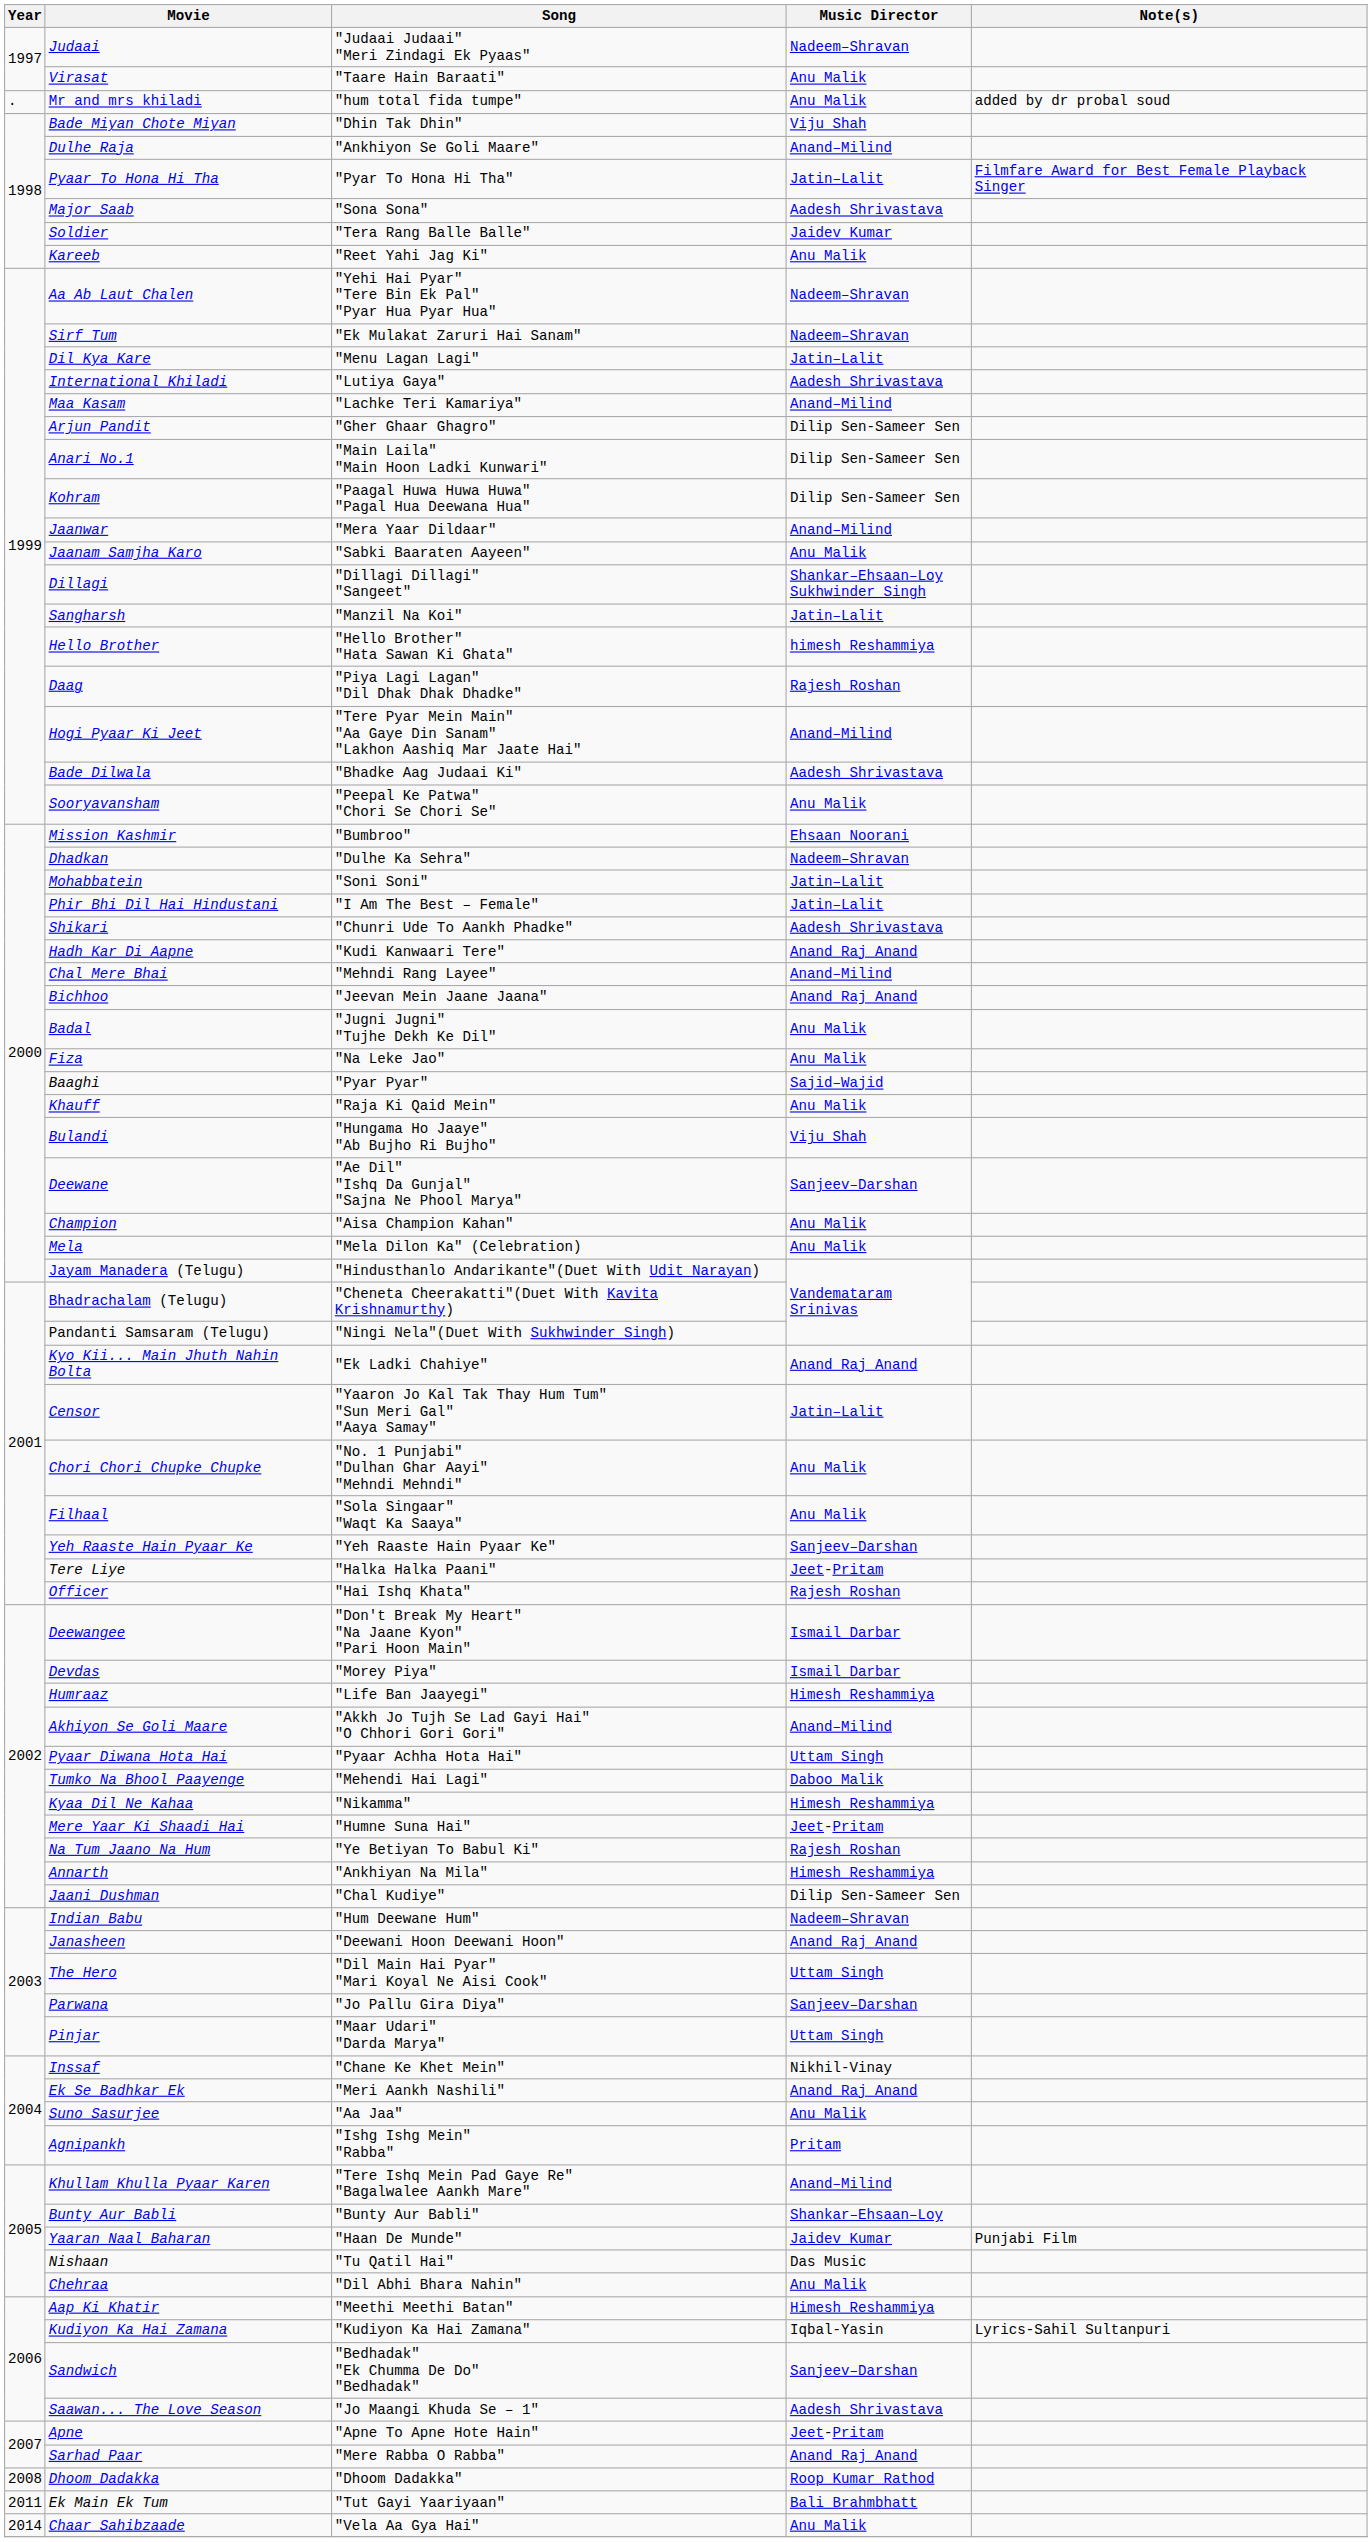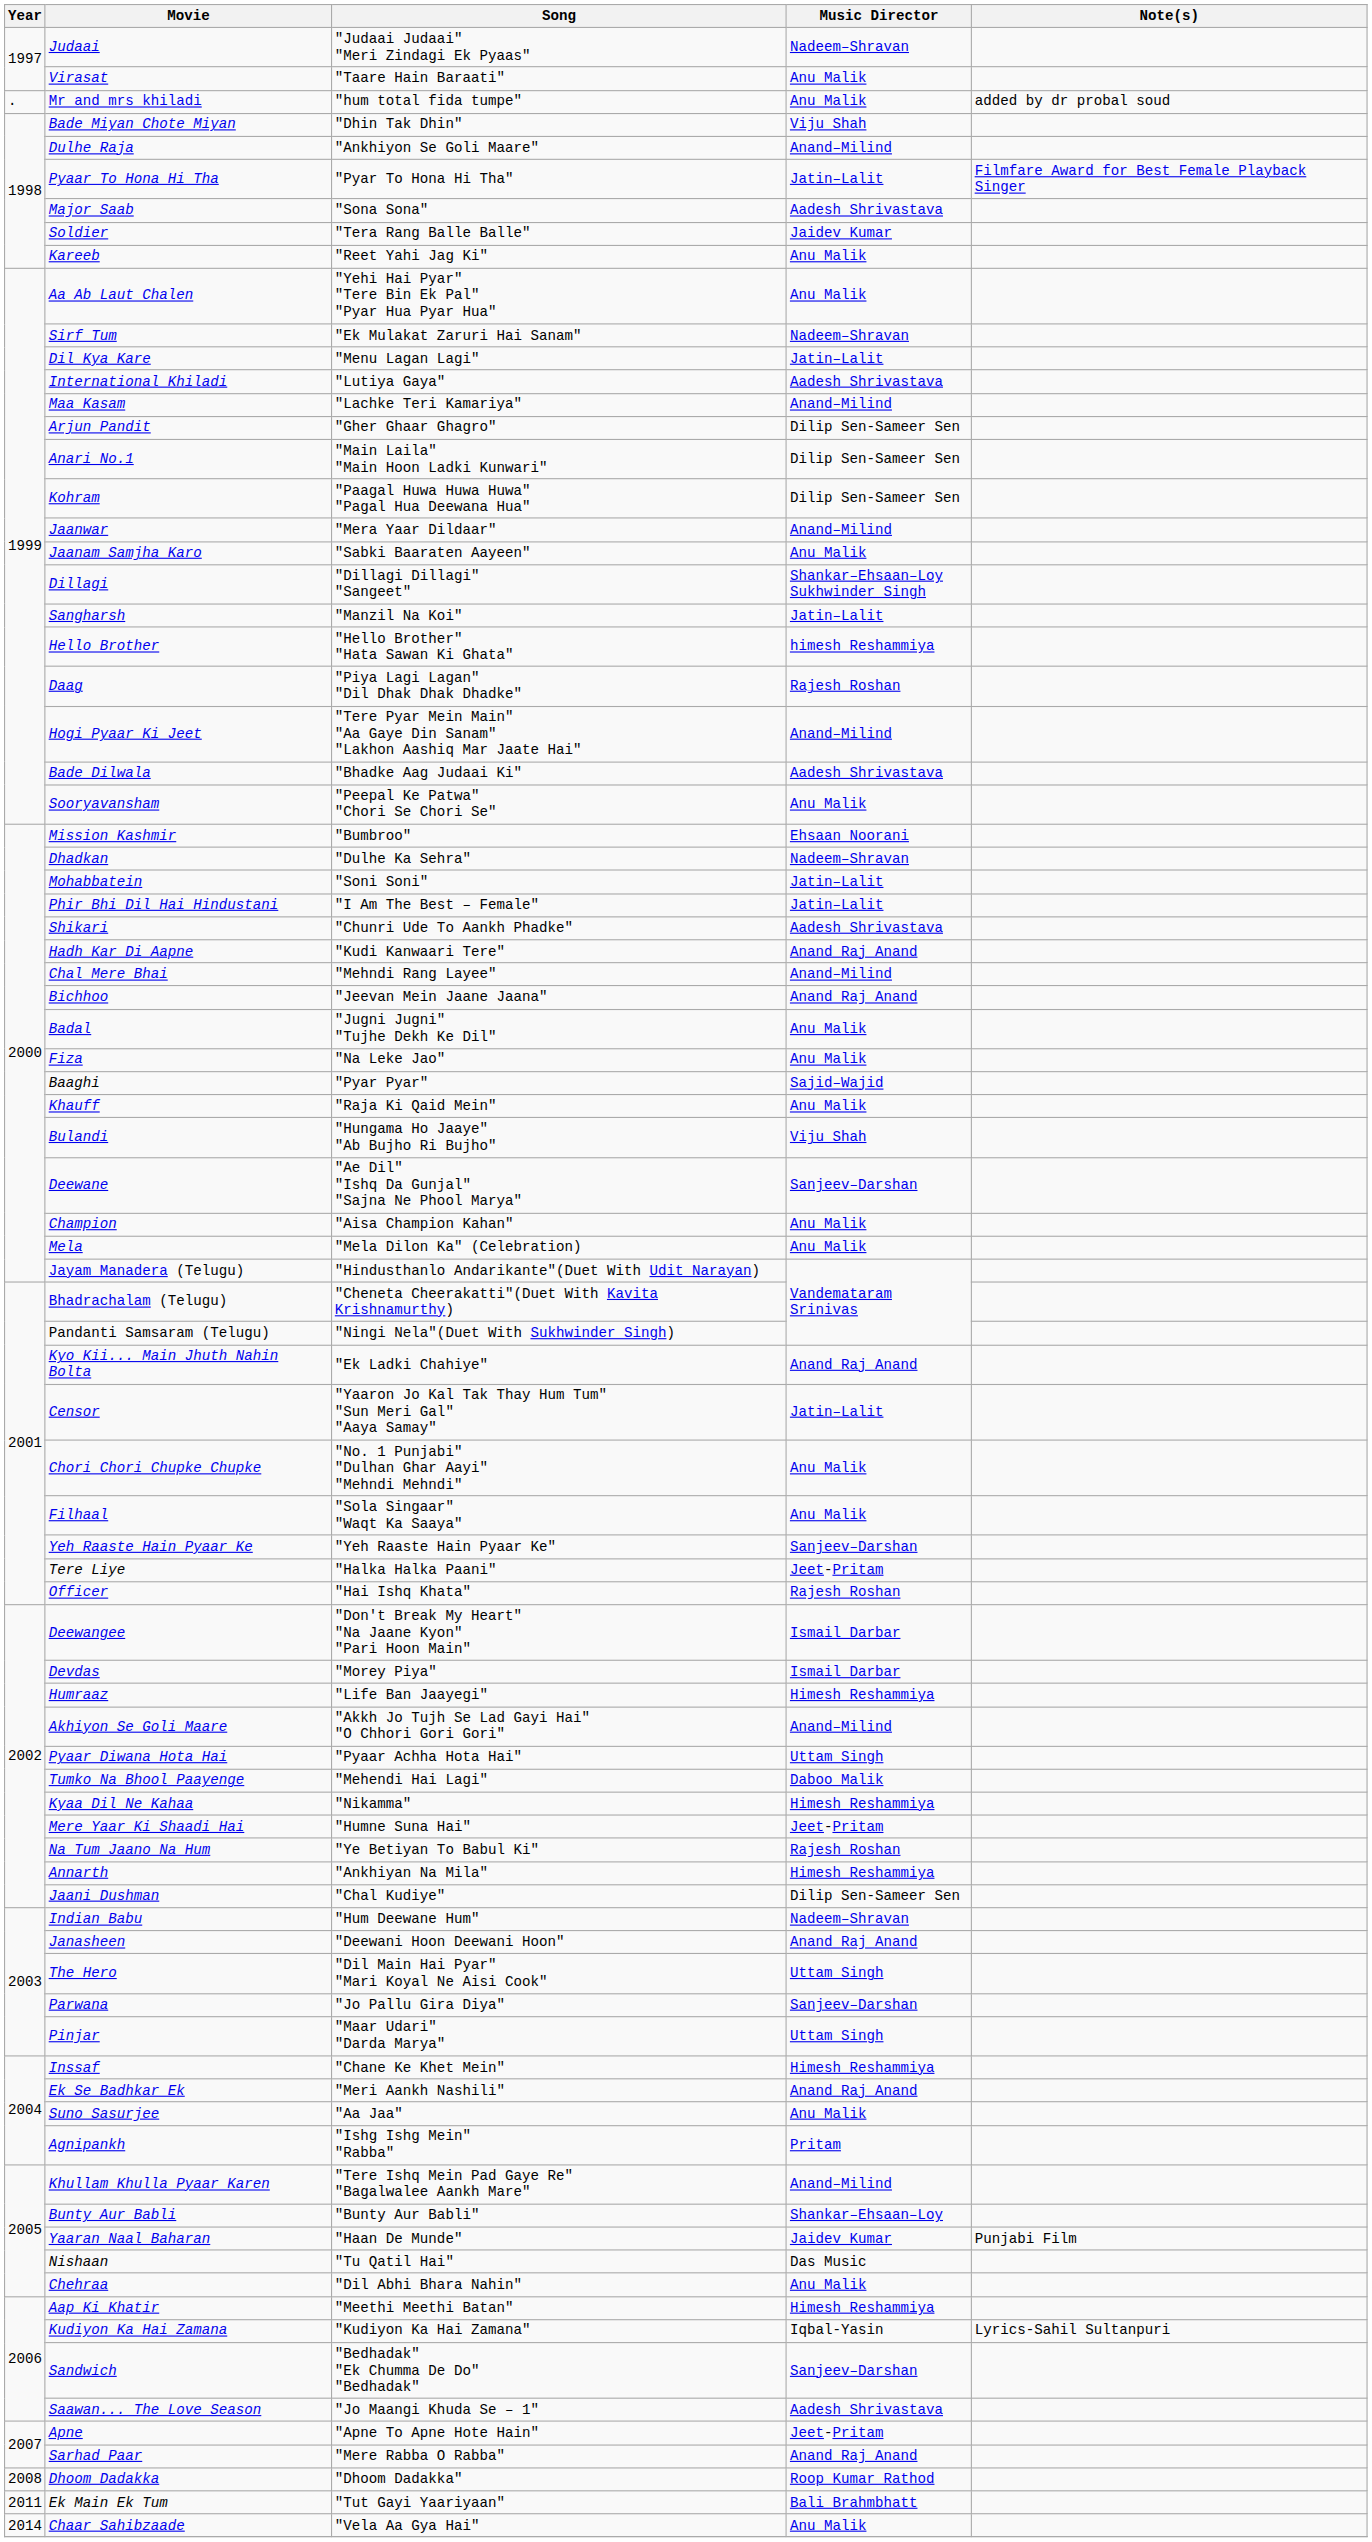Aa Ab Laut Chalen | Music Director: Nadeem–Shravan -> Anu Malik
Inssaf | Music Director: Nikhil-Vinay -> Himesh Reshammiya
